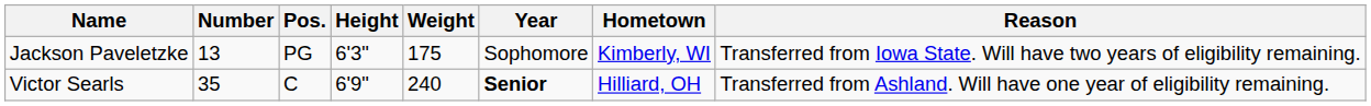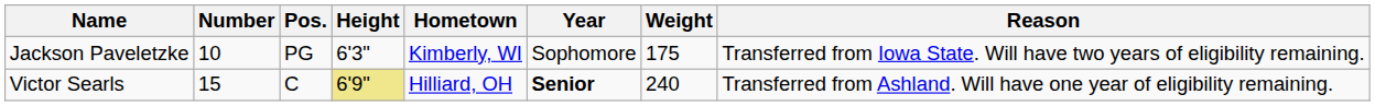columns swapped: Weight <-> Hometown
Jackson Paveletzke | Number: 13 -> 10
Victor Searls | Number: 35 -> 15
Victor Searls | Height: no background -> khaki background
